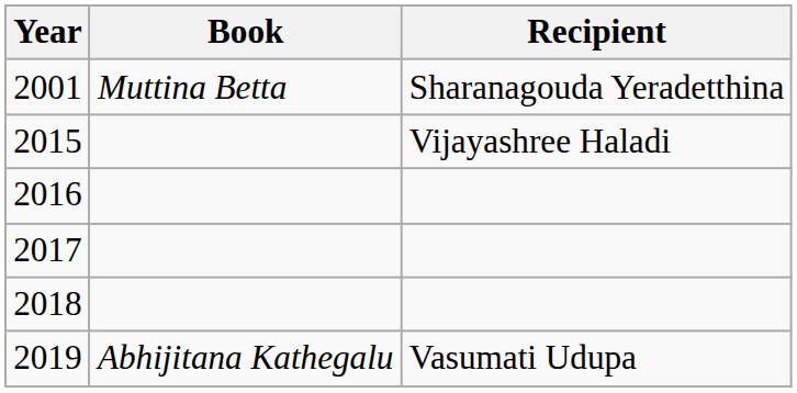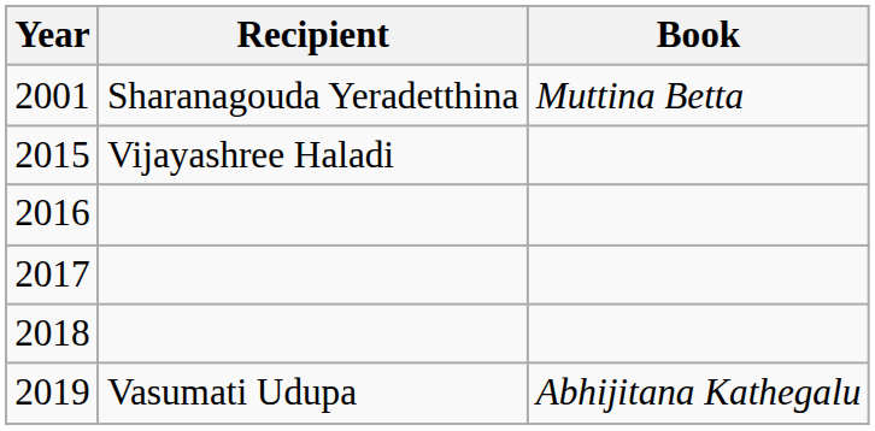columns swapped: Recipient <-> Book
